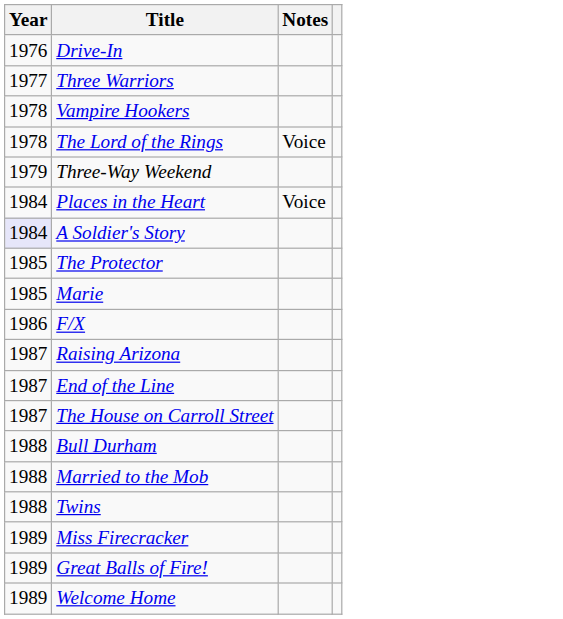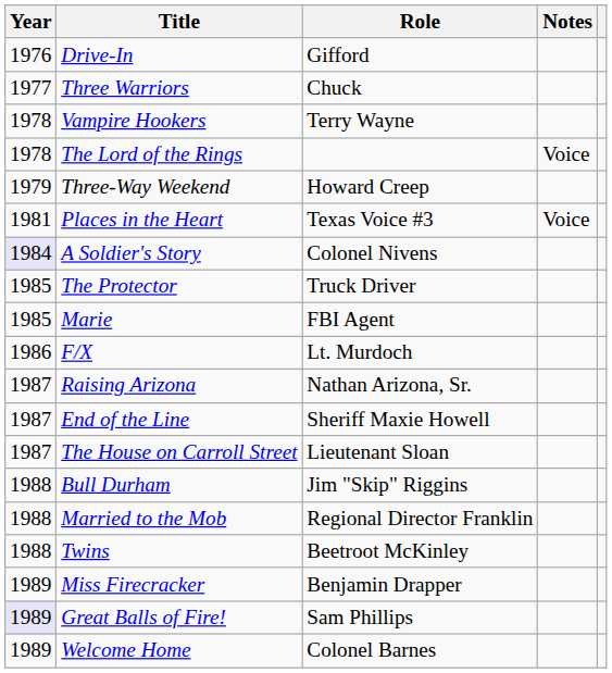+ column: Role | Gifford | Chuck | Terry Wayne | Howard Creep | Texas Voice #3 | Colonel Nivens | Truck Driver | FBI Agent | Lt. Murdoch | Nathan Arizona, Sr. | Sheriff Maxie Howell | Lieutenant Sloan | Jim "Skip" Riggins | Regional Director Franklin | Beetroot McKinley | Benjamin Drapper | Sam Phillips | Colonel Barnes
Places in the Heart | Year: 1984 -> 1981
Great Balls of Fire! | Year: no background -> lavender background
